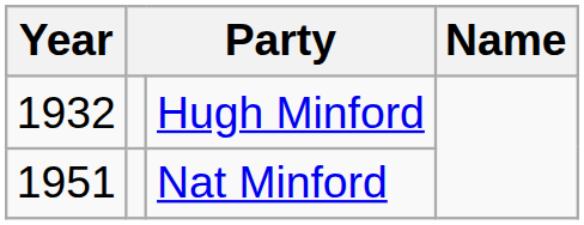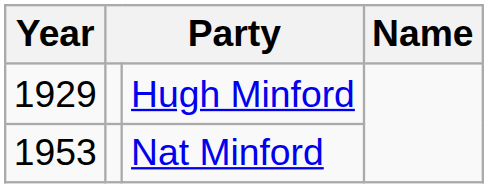Hugh Minford | Year: 1932 -> 1929
Nat Minford | Year: 1951 -> 1953
